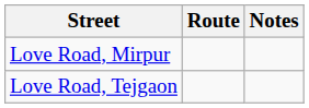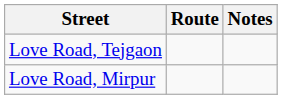rows swapped: Love Road, Mirpur <-> Love Road, Tejgaon
